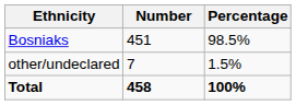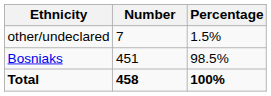rows swapped: Bosniaks <-> other/undeclared
